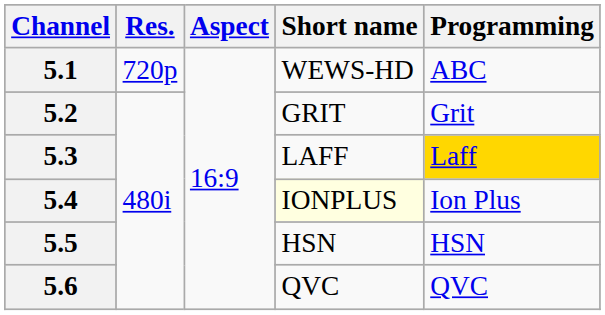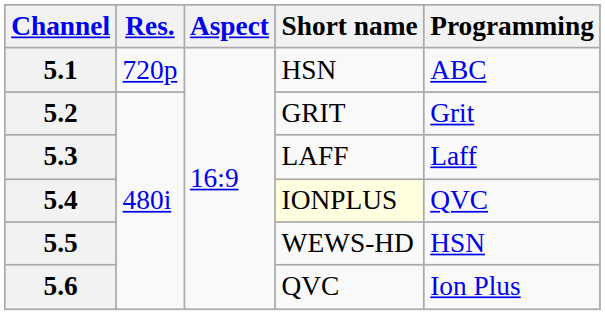5.1 | Short name: WEWS-HD -> HSN
5.3 | Programming: gold background -> no background
5.4 | Programming: Ion Plus -> QVC
5.5 | Short name: HSN -> WEWS-HD
5.6 | Programming: QVC -> Ion Plus
